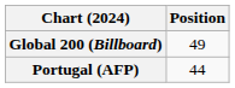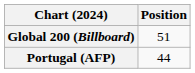Global 200 (Billboard) | Position: 49 -> 51
